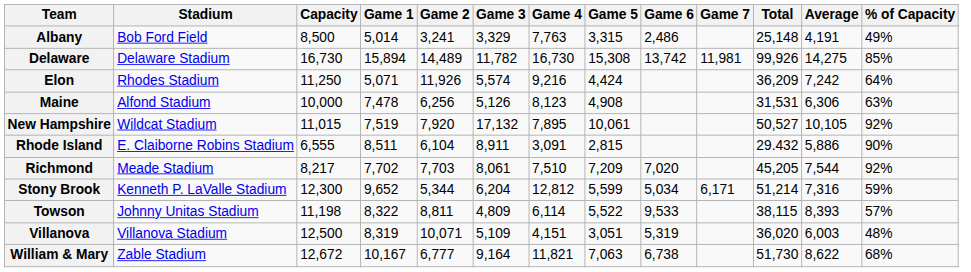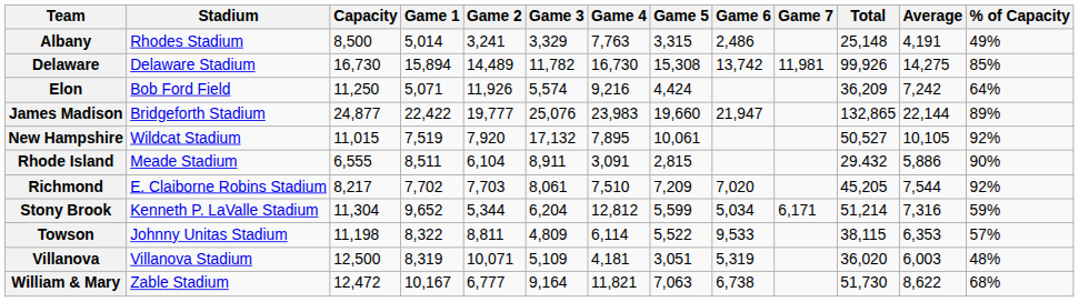Albany | Stadium: Bob Ford Field -> Rhodes Stadium
Elon | Stadium: Rhodes Stadium -> Bob Ford Field
+ row: James Madison | Bridgeforth Stadium | 24,877 | 22,422 | 19,777 | 25,076 | 23,983 | 19,660 | 21,947 | 132,865 | 22,144 | 89%
- row: Maine | Alfond Stadium | 10,000 | 7,478 | 6,256 | 5,126 | 8,123 | 4,908 | 31,531 | 6,306 | 63%
Rhode Island | Stadium: E. Claiborne Robins Stadium -> Meade Stadium
Richmond | Stadium: Meade Stadium -> E. Claiborne Robins Stadium
Stony Brook | Capacity: 12,300 -> 11,304
Towson | Average: 8,393 -> 6,353
Villanova | Game 4: 4,151 -> 4,181
William & Mary | Capacity: 12,672 -> 12,472
